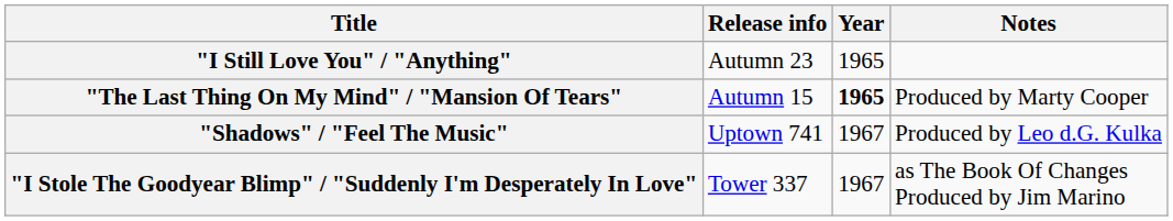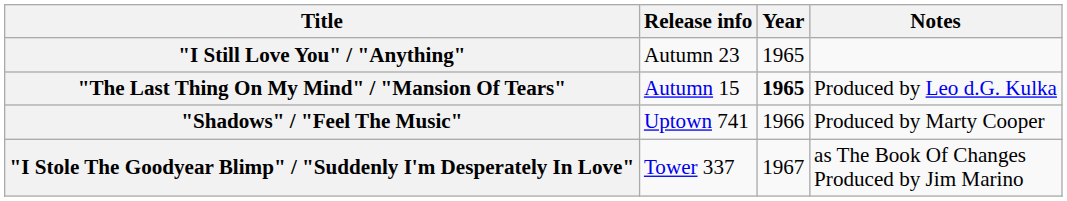"The Last Thing On My Mind" / "Mansion Of Tears" | Notes: Produced by Marty Cooper -> Produced by Leo d.G. Kulka
"Shadows" / "Feel The Music" | Year: 1967 -> 1966
"Shadows" / "Feel The Music" | Notes: Produced by Leo d.G. Kulka -> Produced by Marty Cooper
